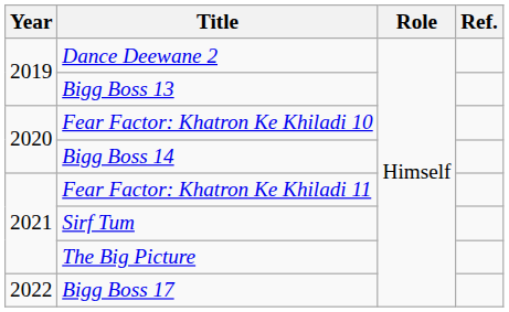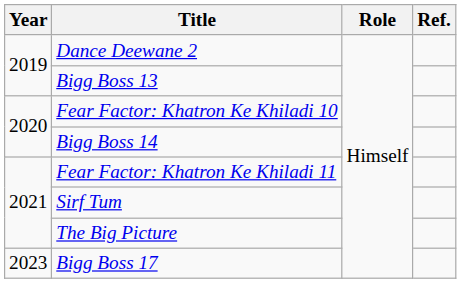Bigg Boss 17 | Year: 2022 -> 2023
